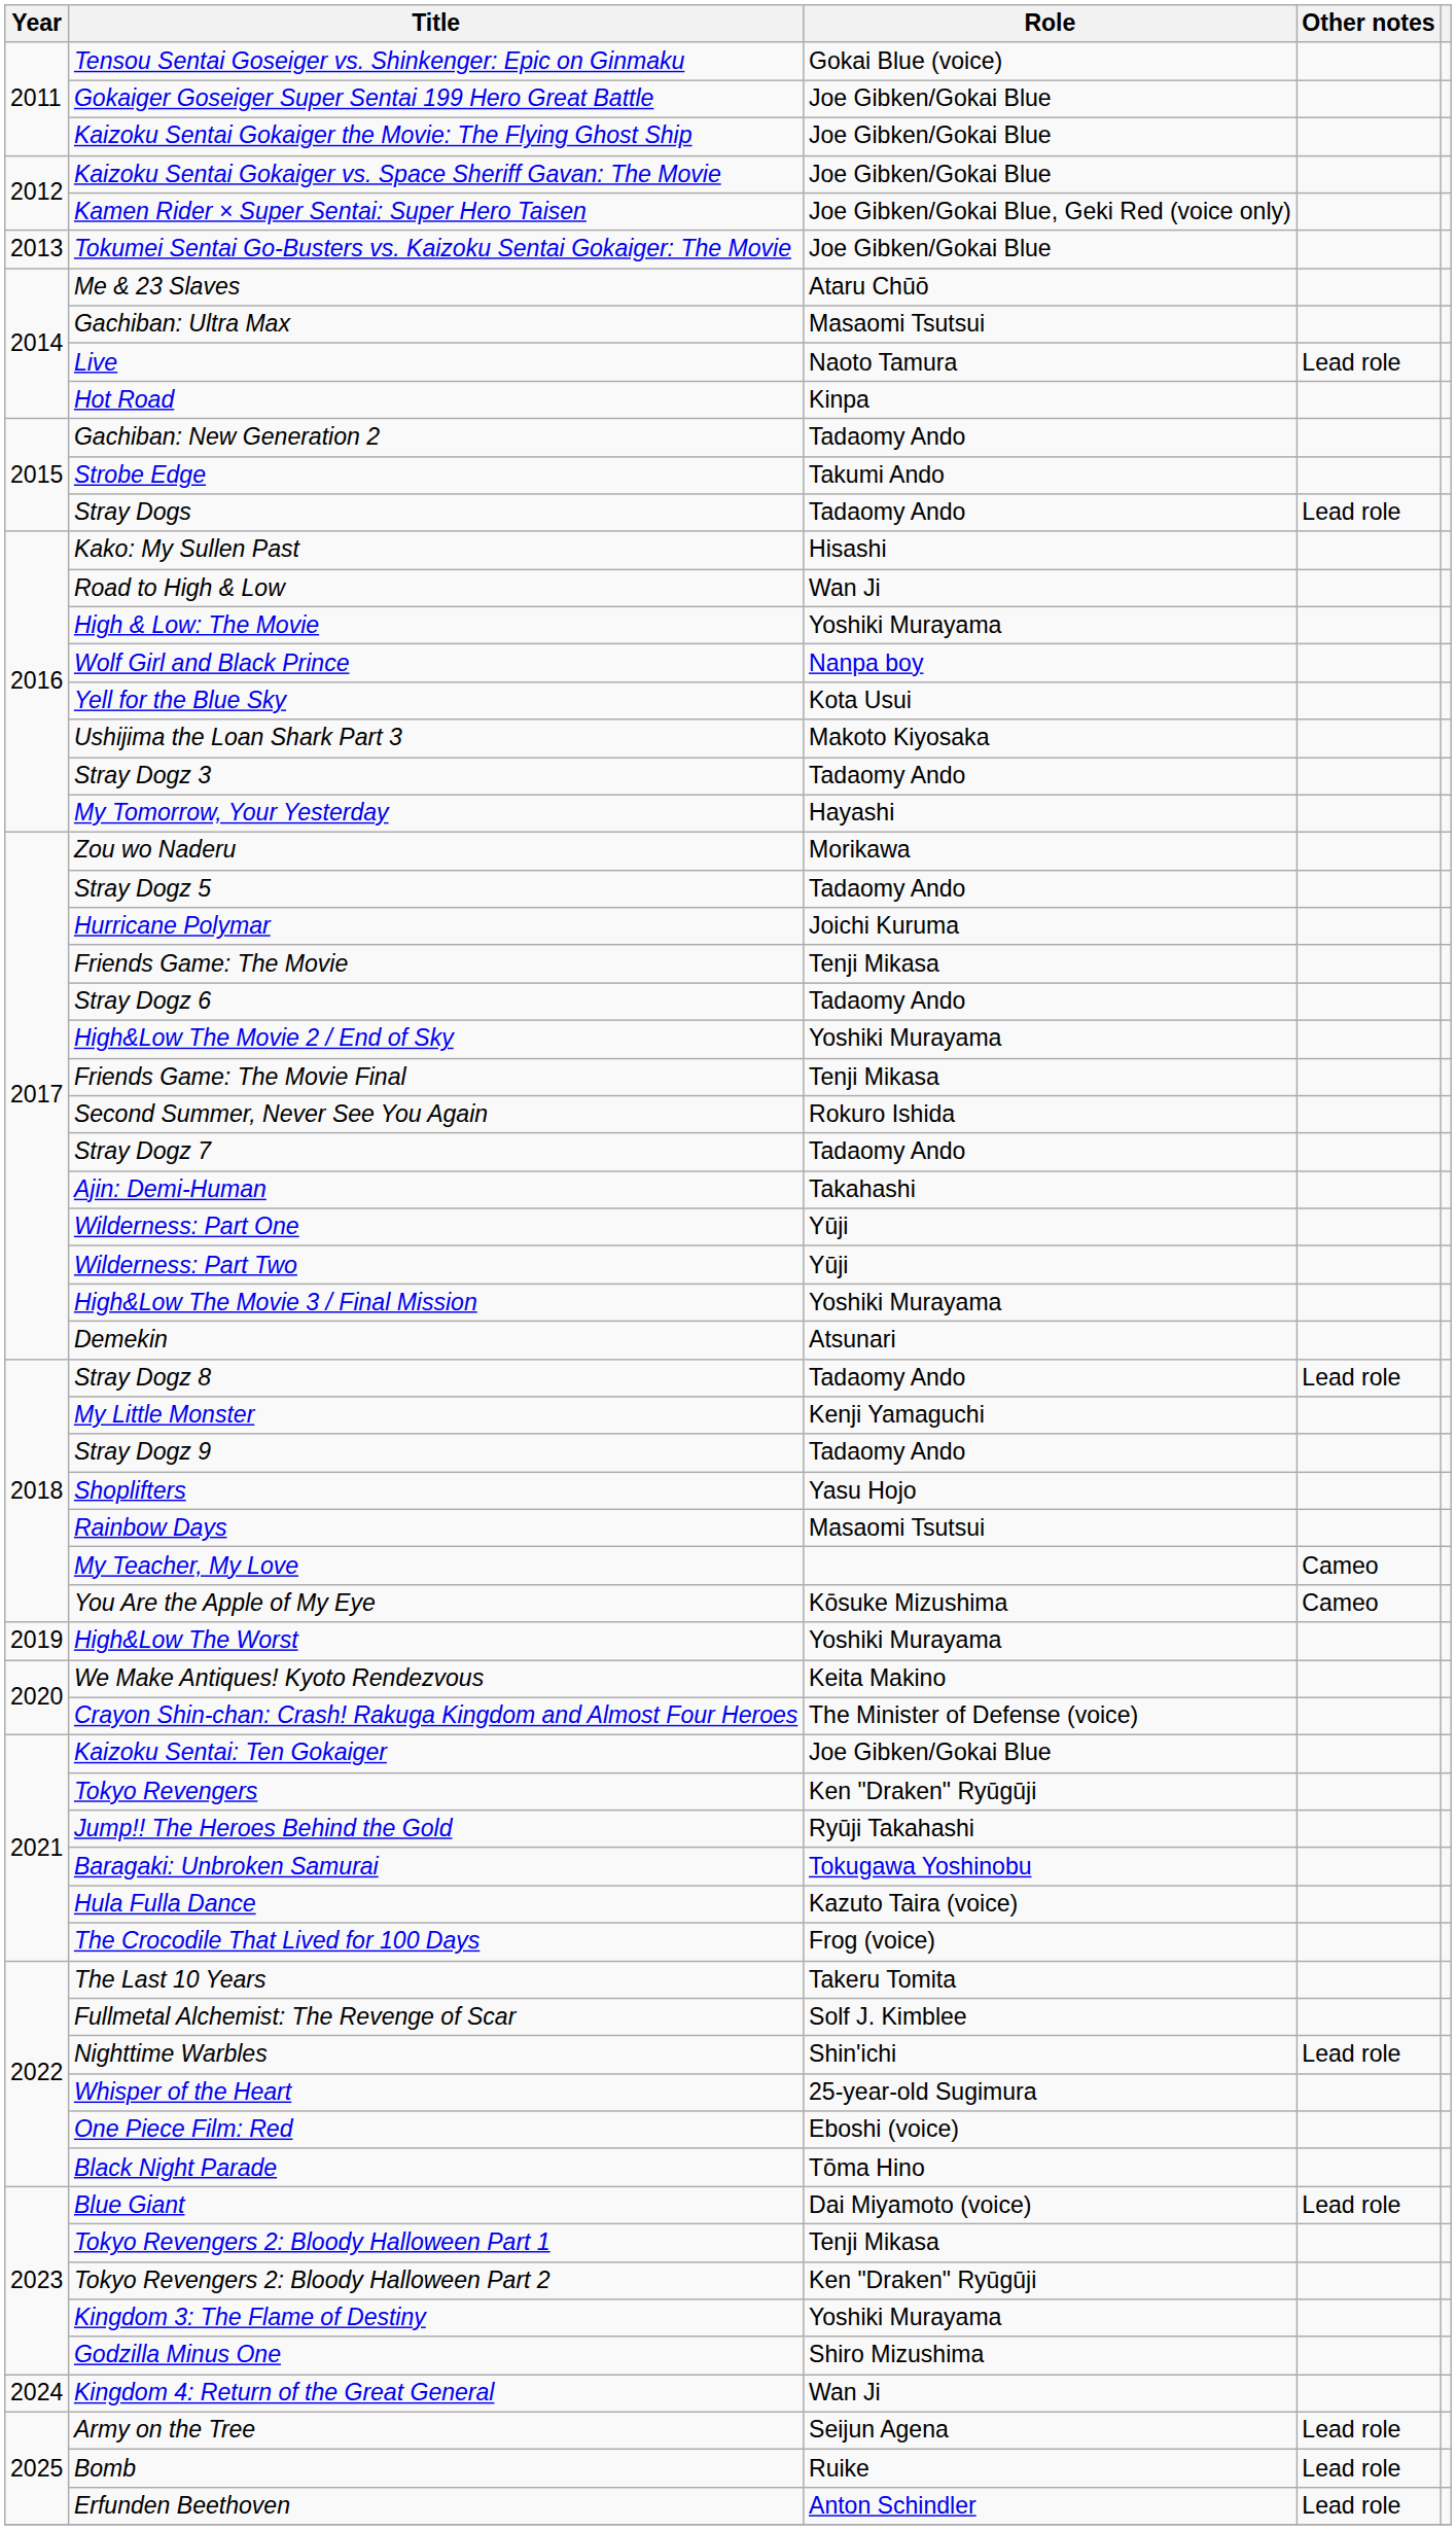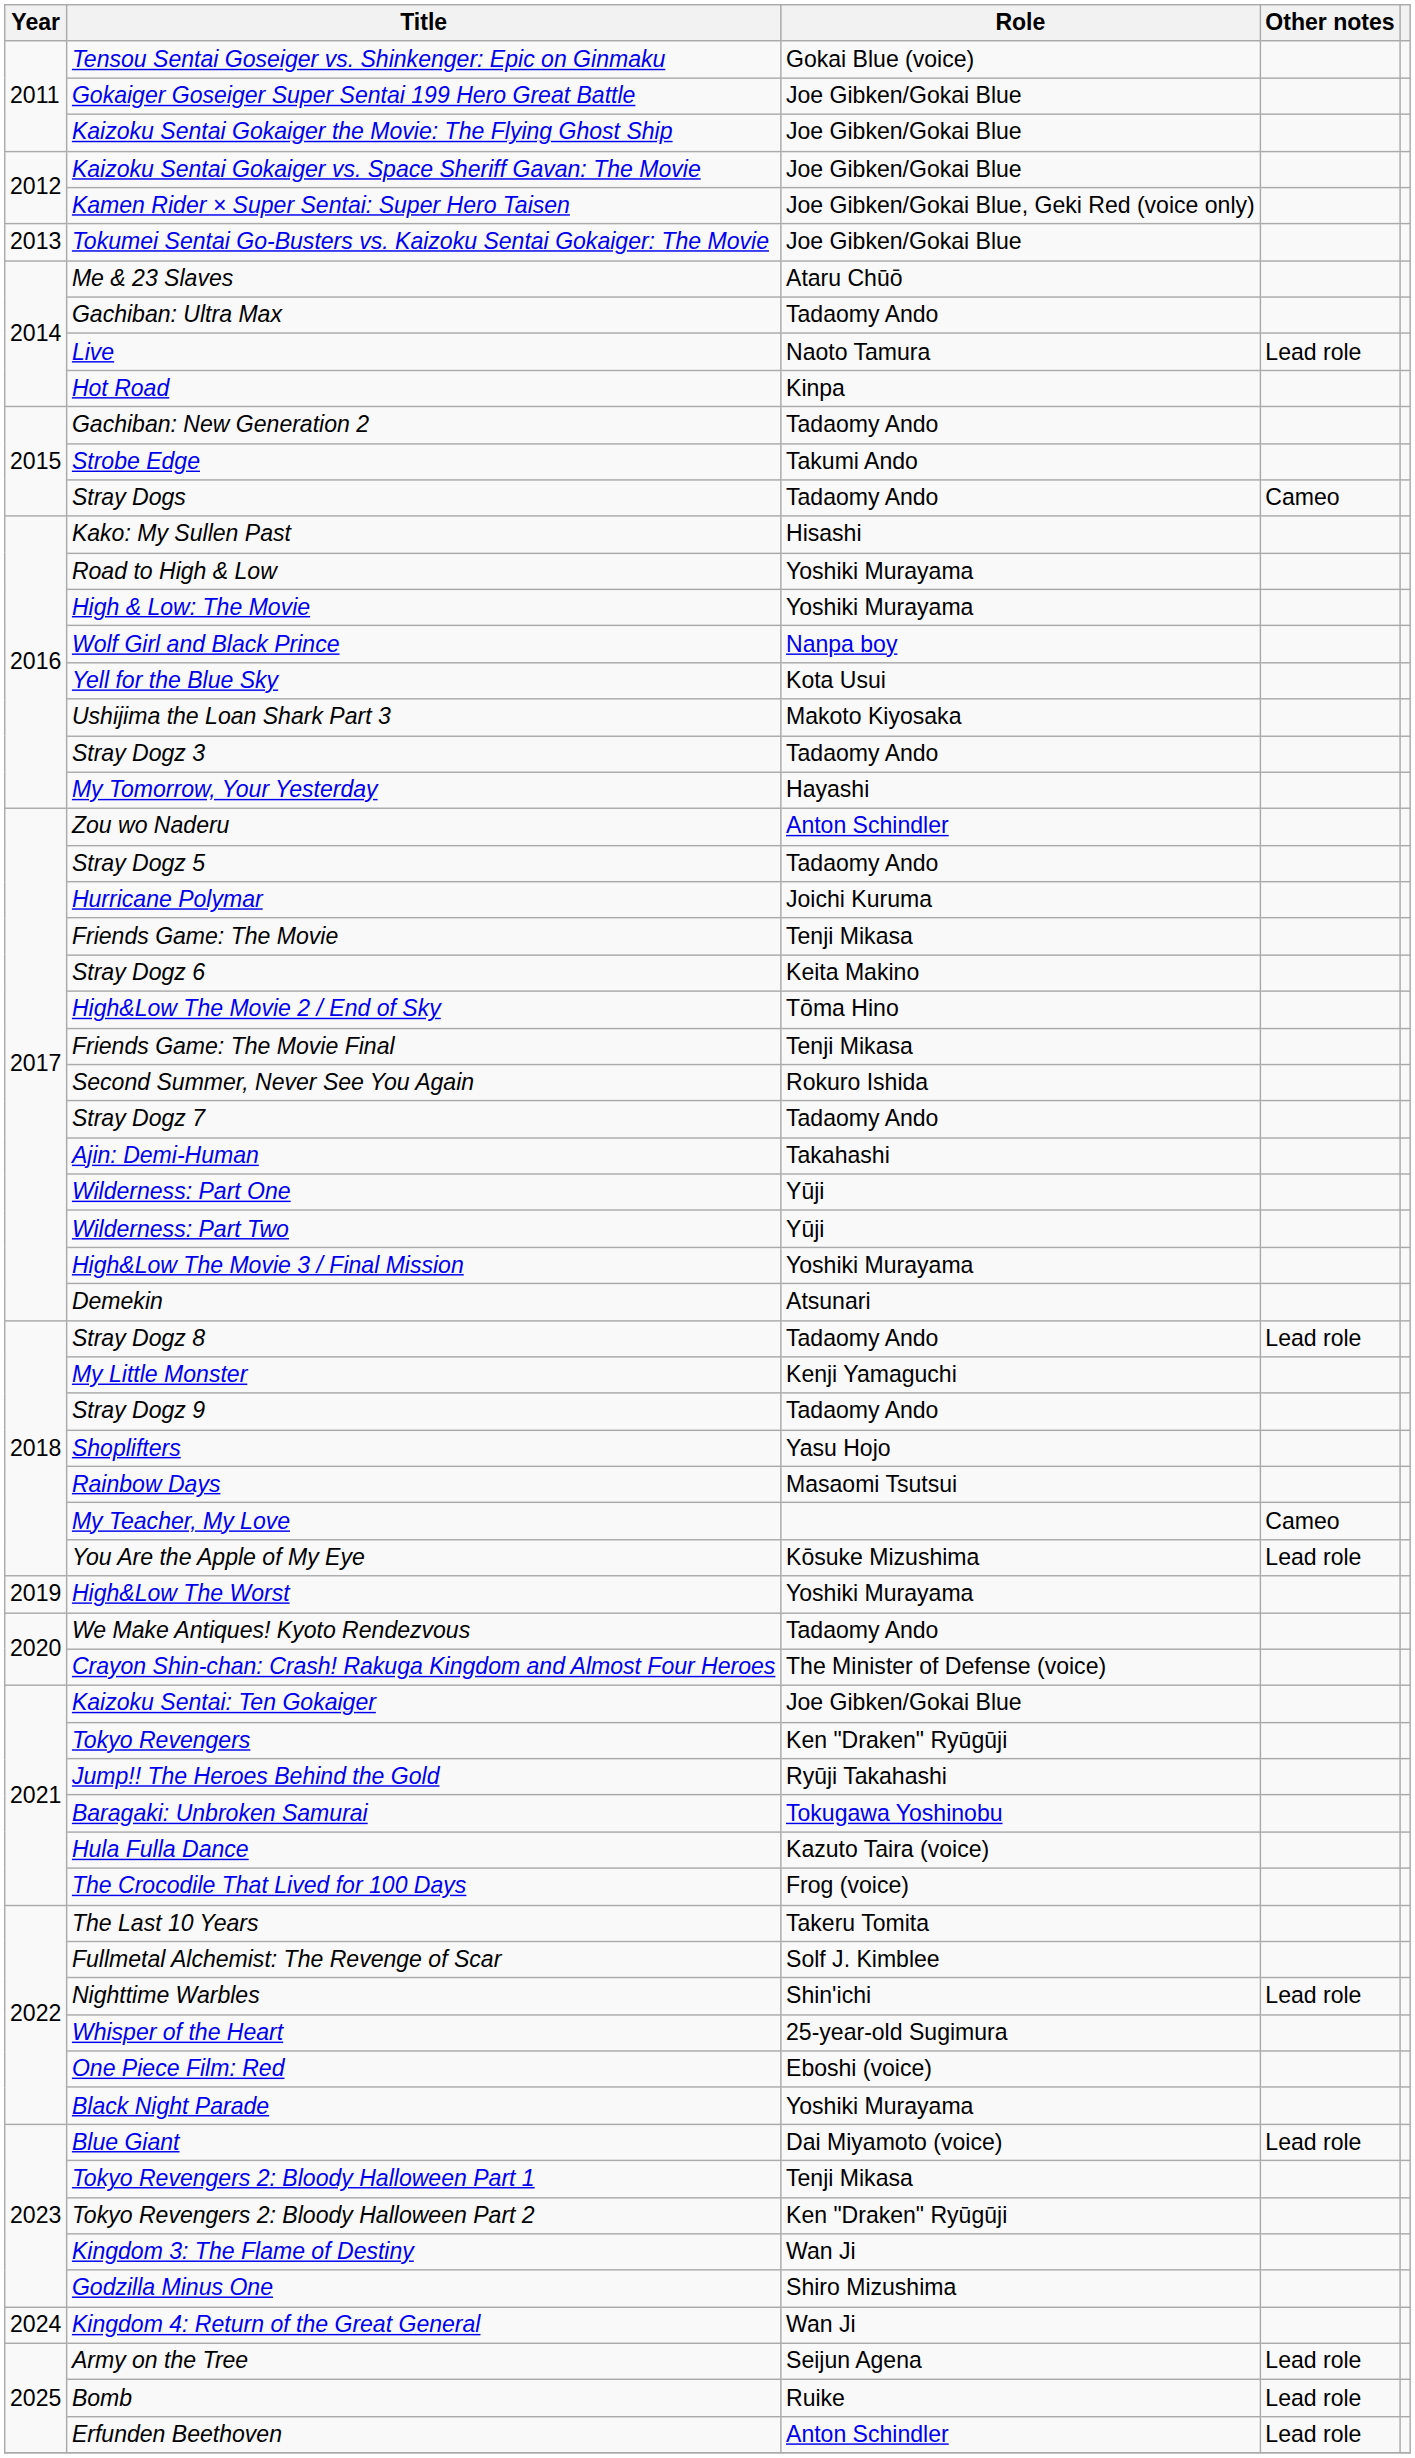Gachiban: Ultra Max | Role: Masaomi Tsutsui -> Tadaomy Ando
Stray Dogs | Other notes: Lead role -> Cameo
Road to High & Low | Role: Wan Ji -> Yoshiki Murayama
Zou wo Naderu | Role: Morikawa -> Anton Schindler
Stray Dogz 6 | Role: Tadaomy Ando -> Keita Makino
High&Low The Movie 2 / End of Sky | Role: Yoshiki Murayama -> Tōma Hino
You Are the Apple of My Eye | Other notes: Cameo -> Lead role
We Make Antiques! Kyoto Rendezvous | Role: Keita Makino -> Tadaomy Ando
Black Night Parade | Role: Tōma Hino -> Yoshiki Murayama
Kingdom 3: The Flame of Destiny | Role: Yoshiki Murayama -> Wan Ji
